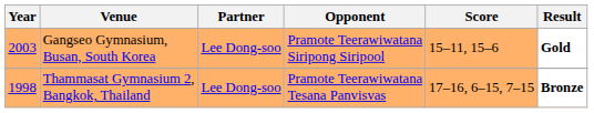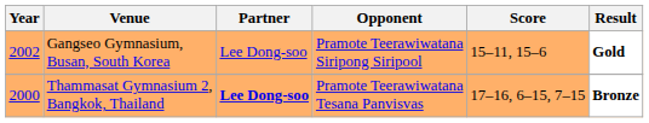Gangseo Gymnasium, Busan, South Korea | Year: 2003 -> 2002
Thammasat Gymnasium 2, Bangkok, Thailand | Year: 1998 -> 2000
Thammasat Gymnasium 2, Bangkok, Thailand | Partner: normal -> bold
